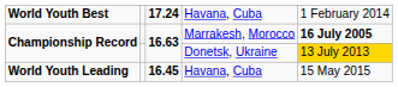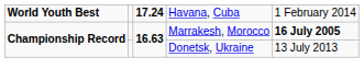Donetsk, Ukraine | column 5: gold background -> no background
- row: World Youth Leading | 16.45 | Havana, Cuba | 15 May 2015
